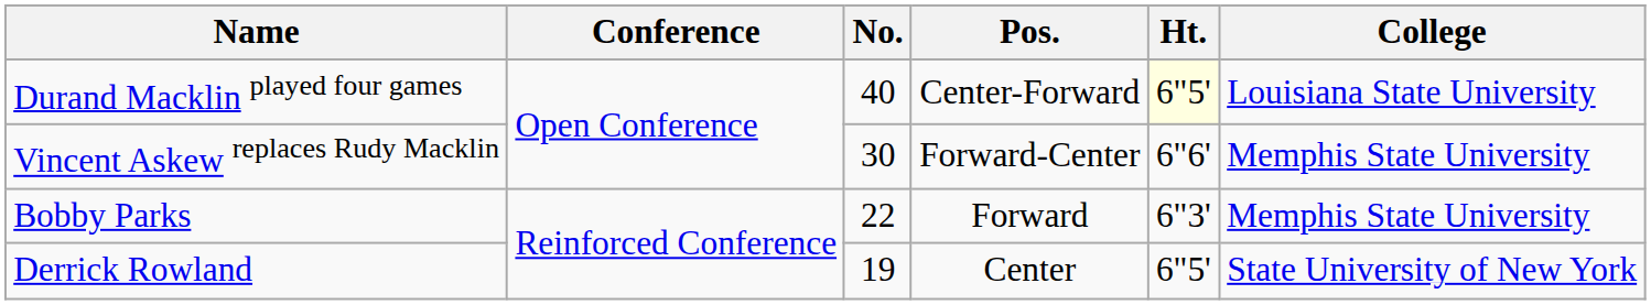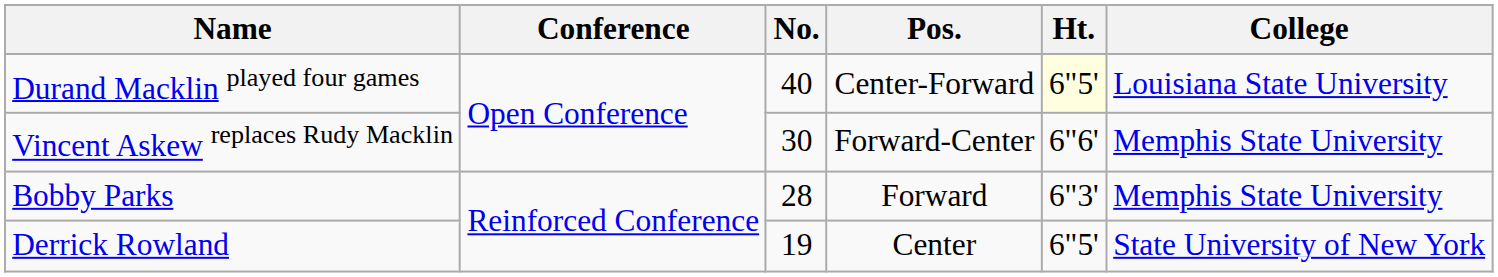Bobby Parks | No.: 22 -> 28
